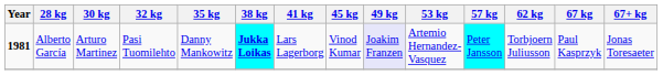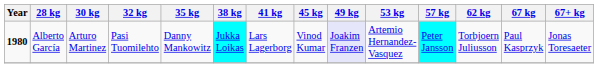Alberto García | Year: 1981 -> 1980
Alberto García | 38 kg: bold -> normal
